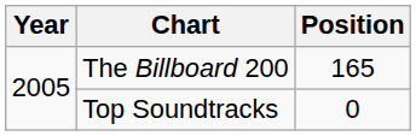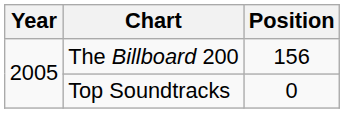The Billboard 200 | Position: 165 -> 156
